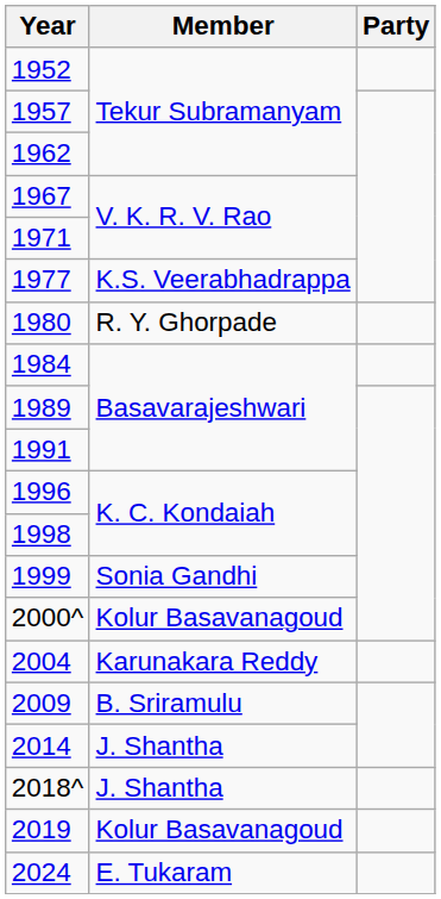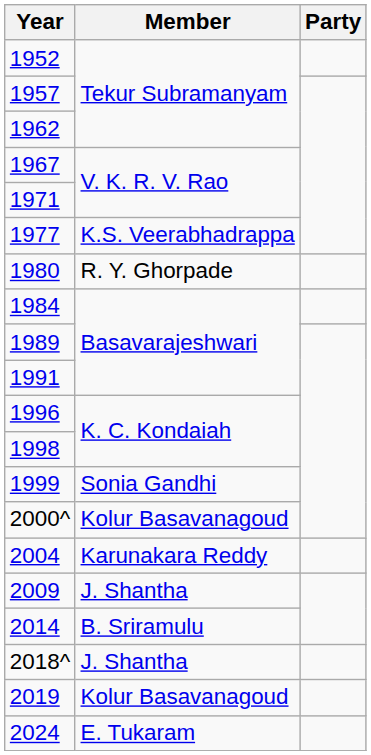2009 | Member: B. Sriramulu -> J. Shantha
2014 | Member: J. Shantha -> B. Sriramulu
